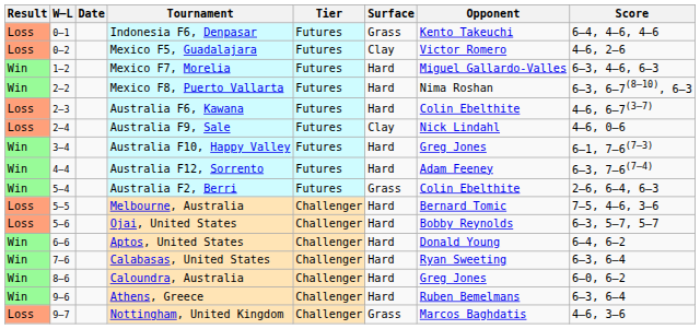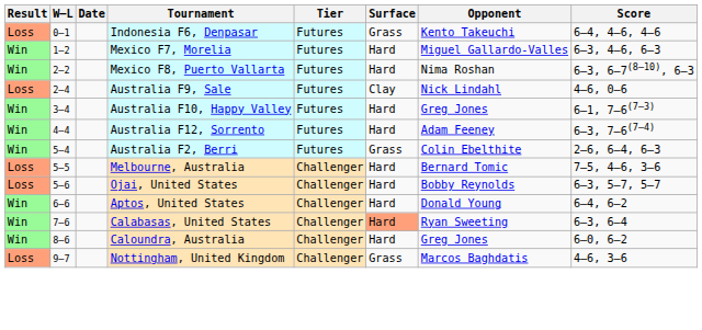- row: Loss | 0–2 | Mexico F5, Guadalajara | Futures | Clay | Victor Romero | 4–6, 2–6
- row: Loss | 2–3 | Australia F6, Kawana | Futures | Hard | Colin Ebelthite | 4–6, 6–7(3–7)
Calabasas, United States | Surface: no background -> lightsalmon background
- row: Win | 9–6 | Athens, Greece | Challenger | Hard | Ruben Bemelmans | 6–3, 6–4
